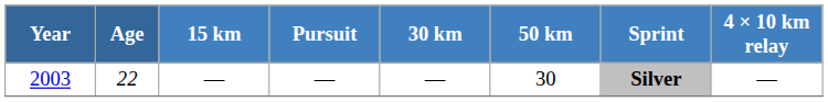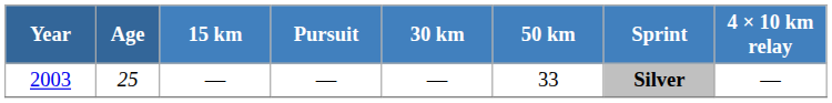2003 | Age: 22 -> 25
2003 | 50 km: 30 -> 33
